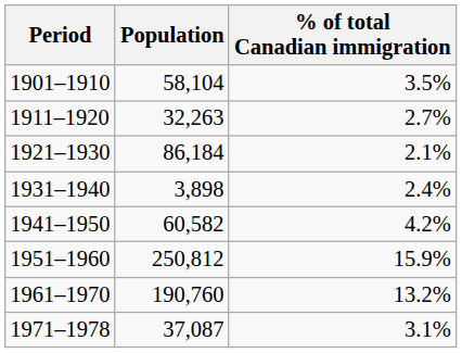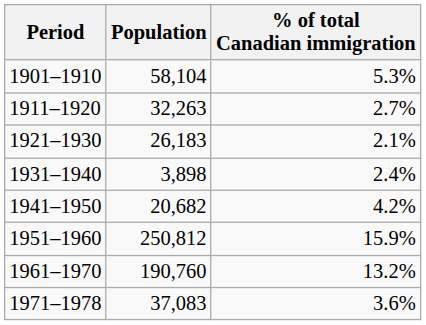1901–1910 | % of total Canadian immigration: 3.5% -> 5.3%
1921–1930 | Population: 86,184 -> 26,183
1941–1950 | Population: 60,582 -> 20,682
1971–1978 | Population: 37,087 -> 37,083
1971–1978 | % of total Canadian immigration: 3.1% -> 3.6%
